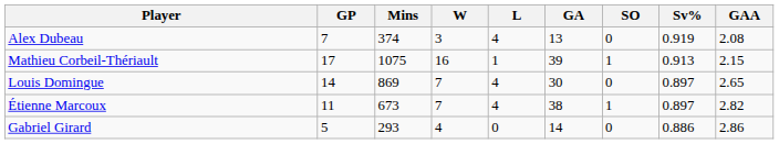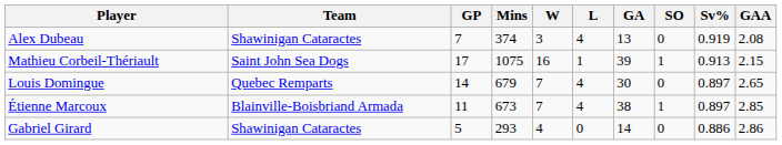+ column: Team | Shawinigan Cataractes | Saint John Sea Dogs | Quebec Remparts | Blainville-Boisbriand Armada | Shawinigan Cataractes
Louis Domingue | Mins: 869 -> 679
Étienne Marcoux | GAA: 2.82 -> 2.85
